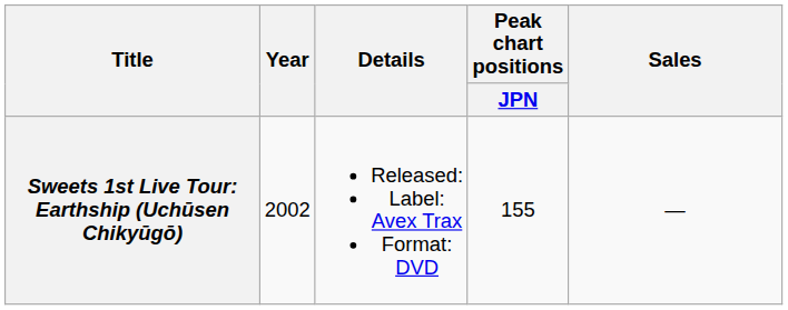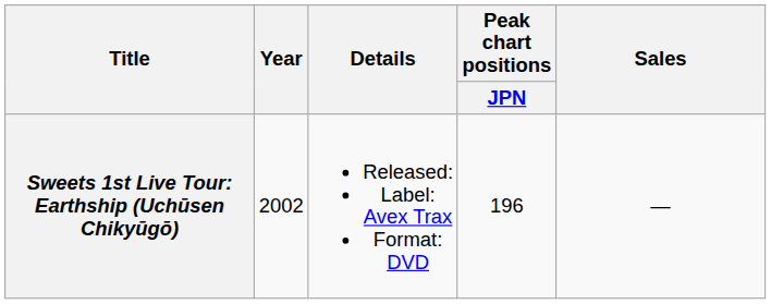Sweets 1st Live Tour: Earthship (Uchūsen Chikyūgō) | Peak chart positions / JPN: 155 -> 196
